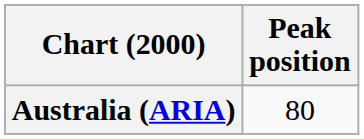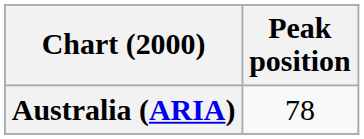Australia (ARIA) | Peak position: 80 -> 78
